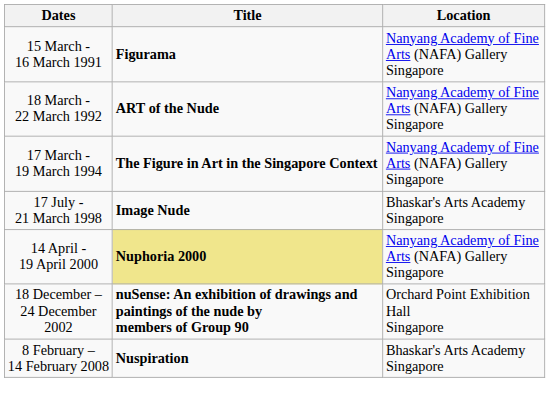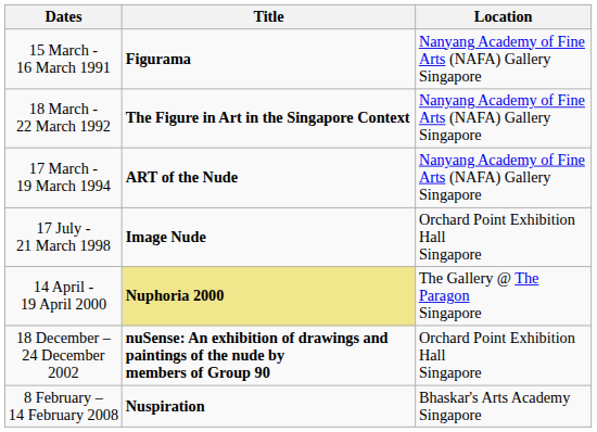18 March - 22 March 1992 | Title: ART of the Nude -> The Figure in Art in the Singapore Context
17 March - 19 March 1994 | Title: The Figure in Art in the Singapore Context -> ART of the Nude
17 July - 21 March 1998 | Location: Bhaskar's Arts Academy Singapore -> Orchard Point Exhibition Hall Singapore
14 April - 19 April 2000 | Location: Nanyang Academy of Fine Arts (NAFA) Gallery Singapore -> The Gallery @ The Paragon Singapore
